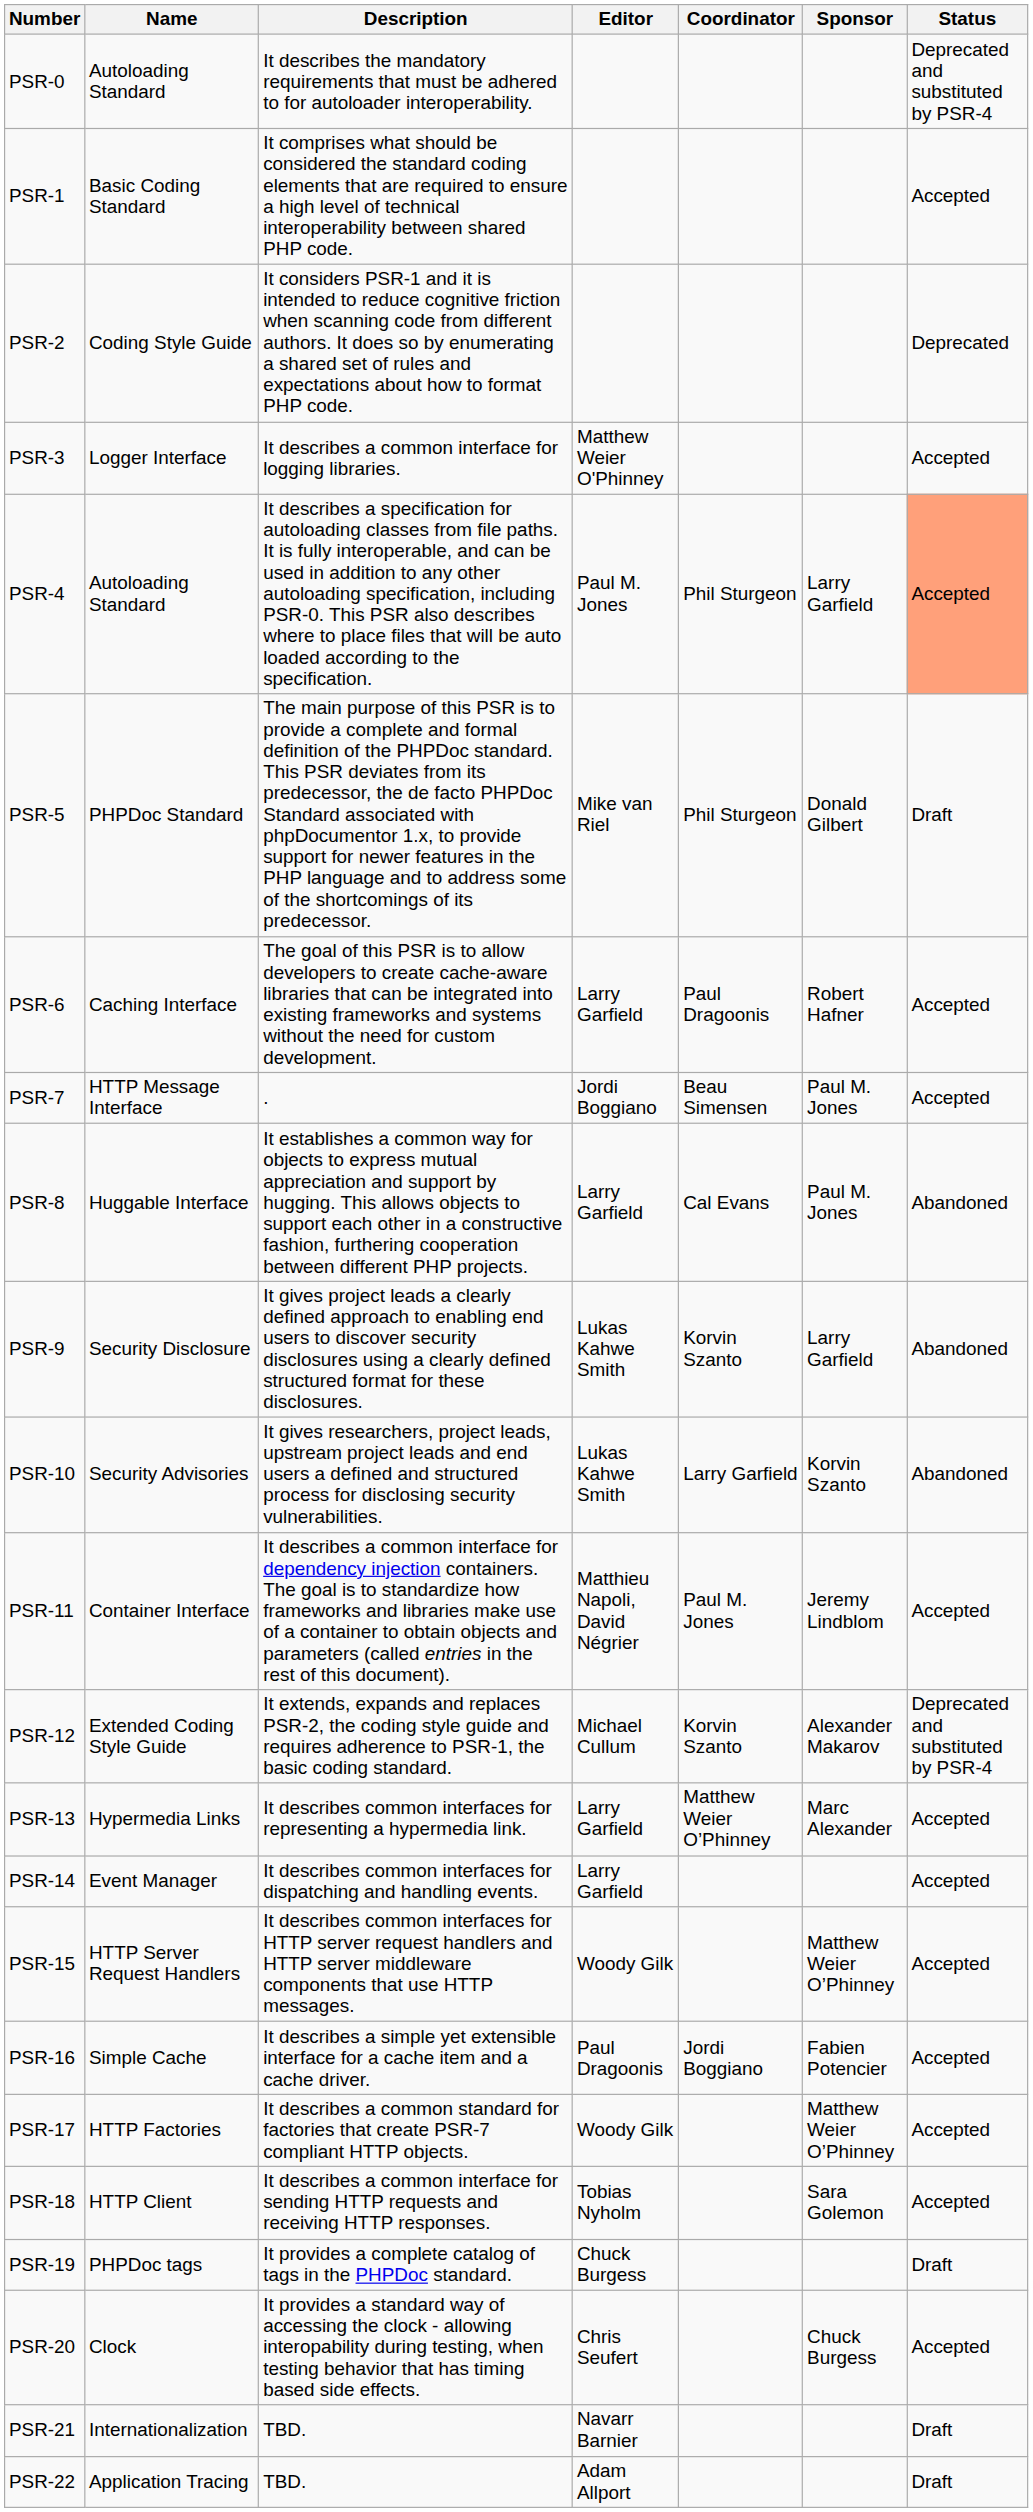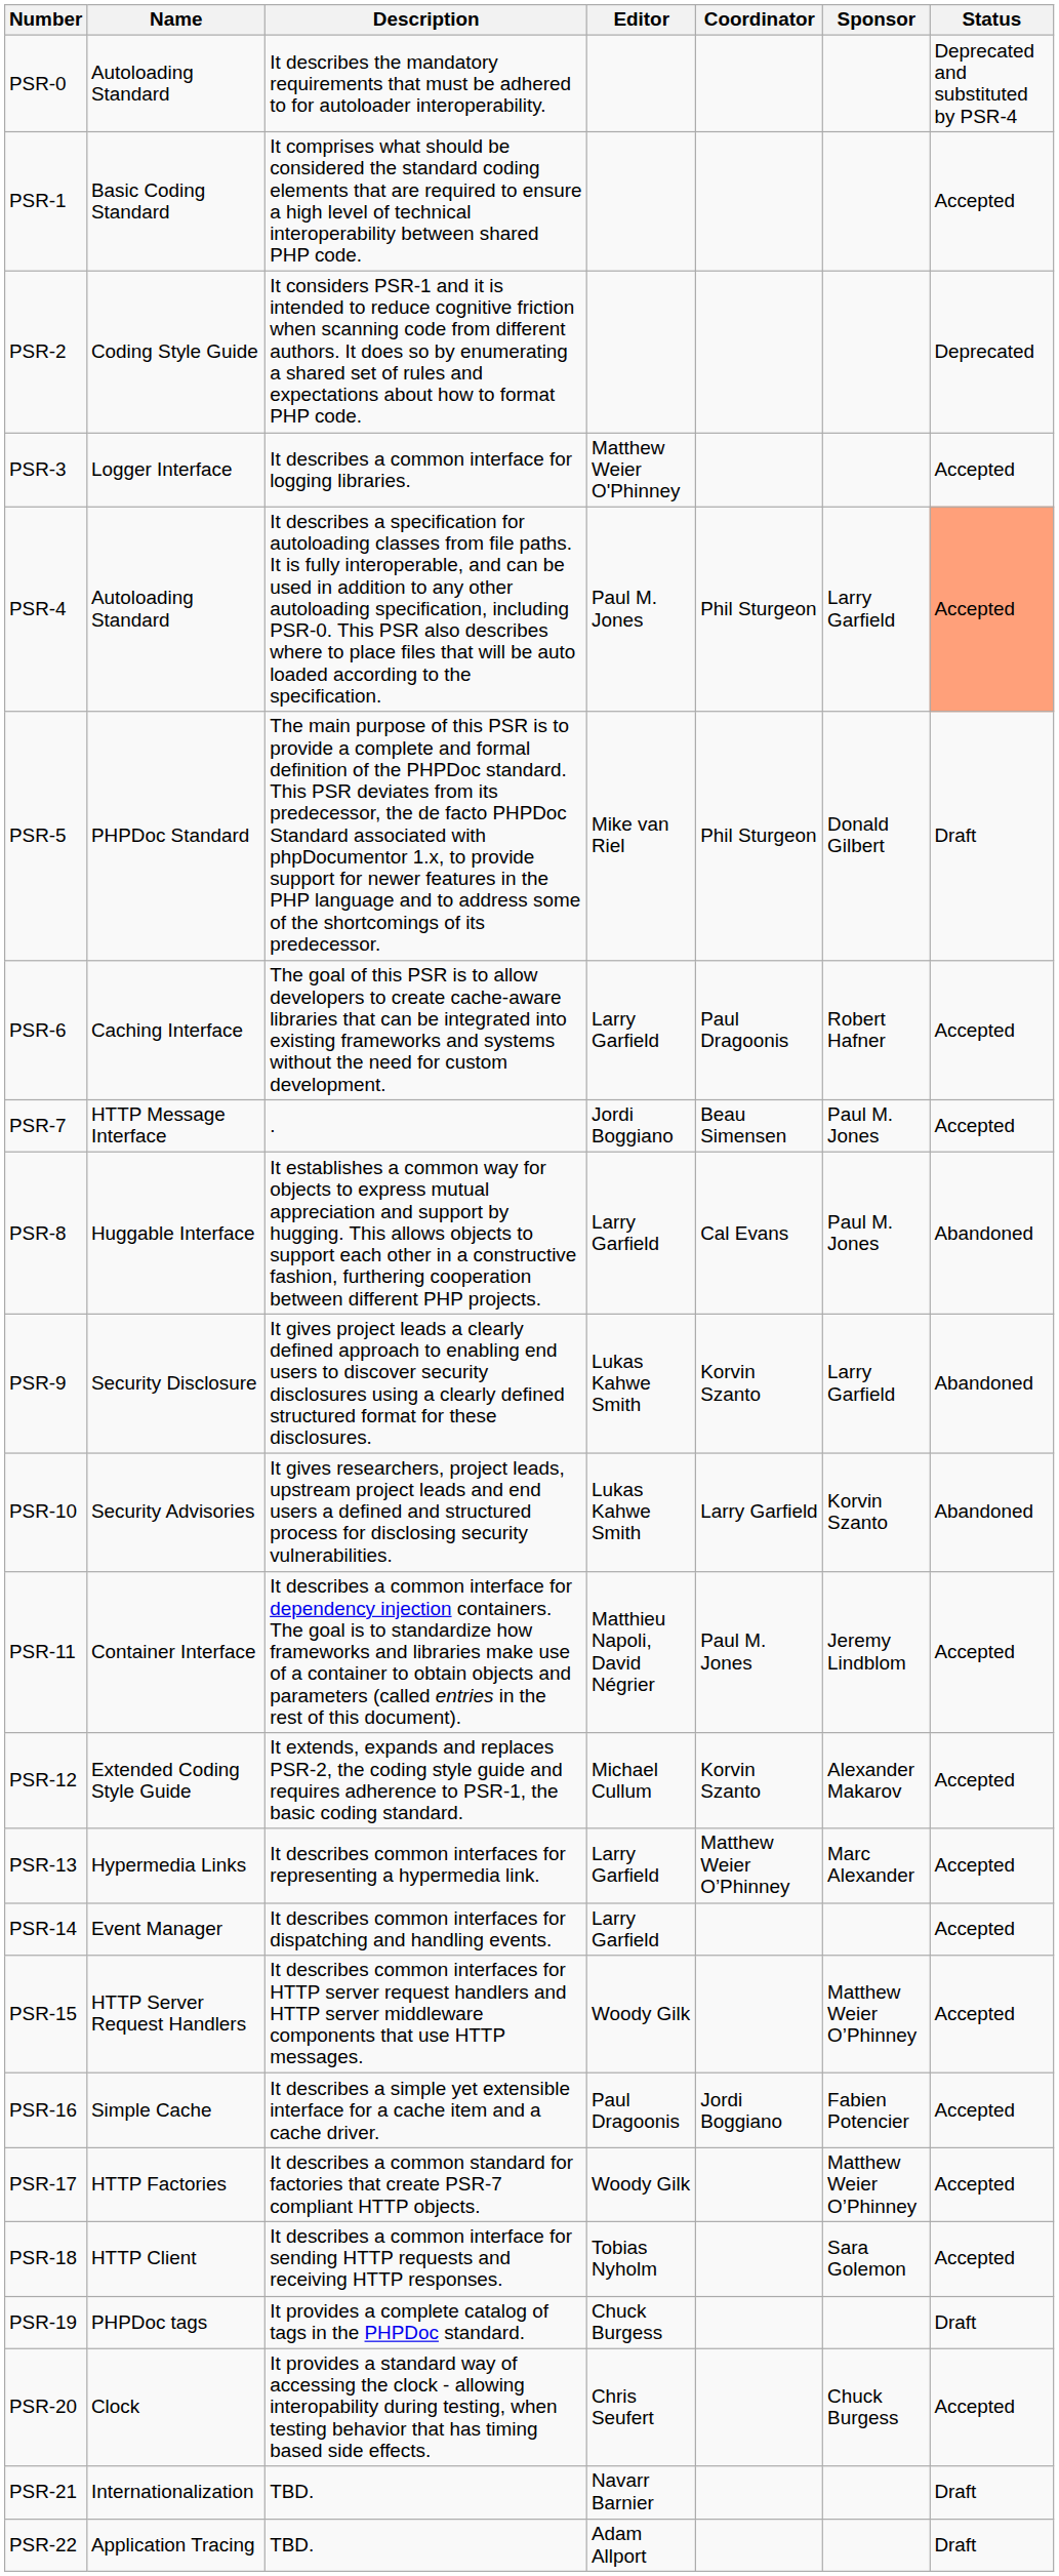PSR-12 | Status: Deprecated and substituted by PSR-4 -> Accepted
